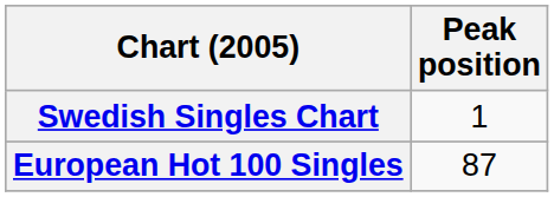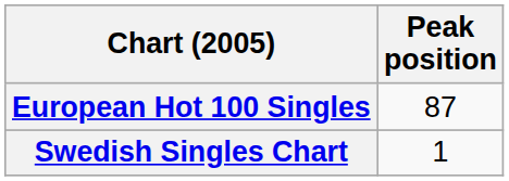rows swapped: European Hot 100 Singles <-> Swedish Singles Chart
